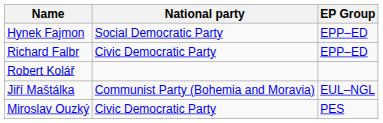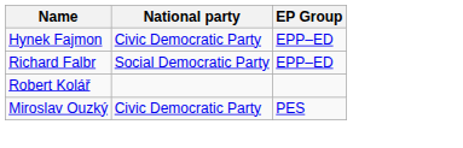Hynek Fajmon | National party: Social Democratic Party -> Civic Democratic Party
Richard Falbr | National party: Civic Democratic Party -> Social Democratic Party
- row: Jiří Maštálka | Communist Party (Bohemia and Moravia) | EUL–NGL
